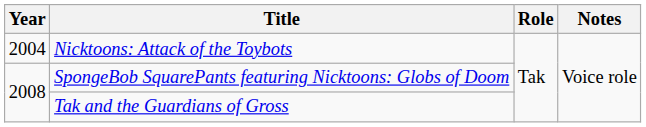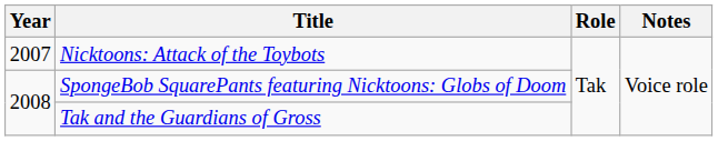Nicktoons: Attack of the Toybots | Year: 2004 -> 2007
